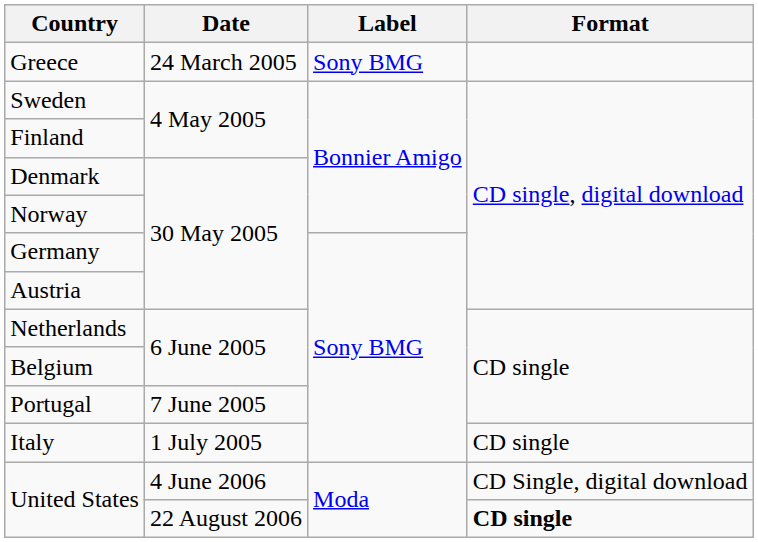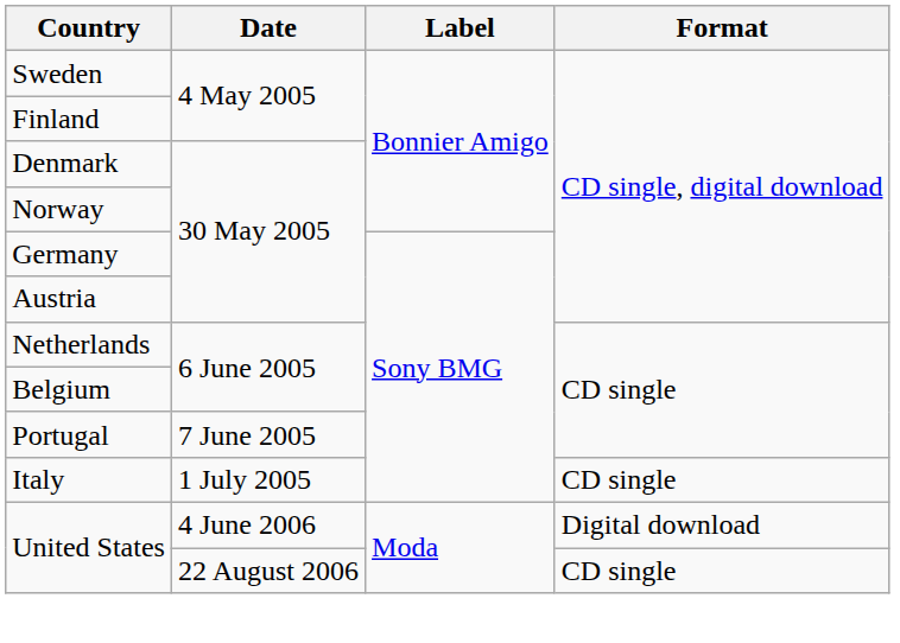- row: Greece | 24 March 2005 | Sony BMG
United States / 4 June 2006 | Format: CD Single, digital download -> Digital download
United States / 22 August 2006 | Format: bold -> normal
